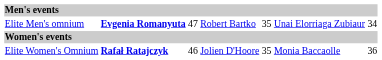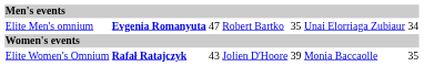Elite Women's Omnium | column 3: 46 -> 43
Elite Women's Omnium | column 5: 35 -> 39
Elite Women's Omnium | column 7: 36 -> 35
